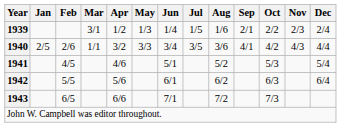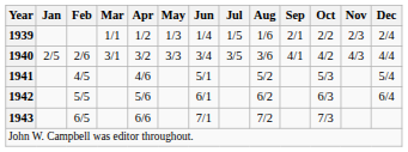1939 | Mar: 3/1 -> 1/1
1940 | Mar: 1/1 -> 3/1
